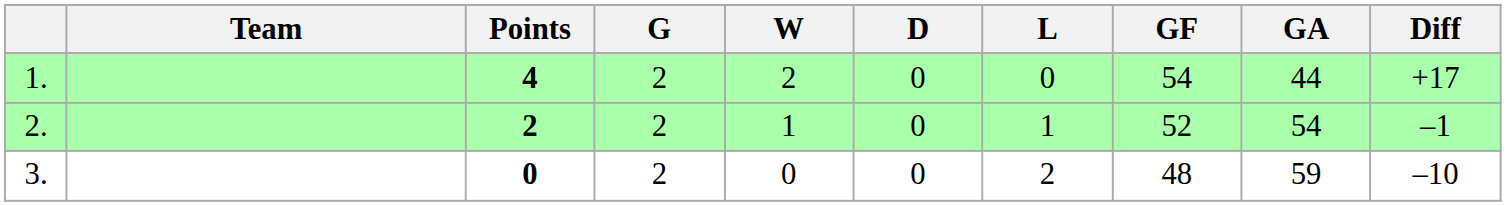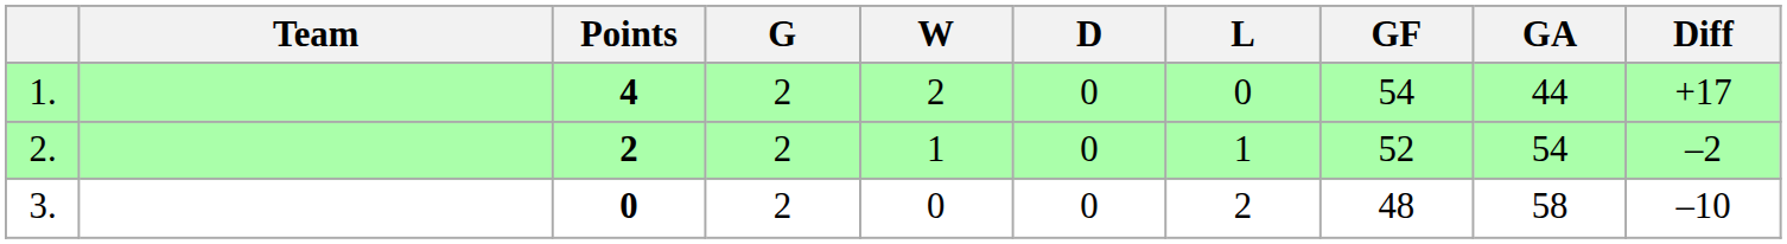2. | Diff: –1 -> –2
3. | GA: 59 -> 58
